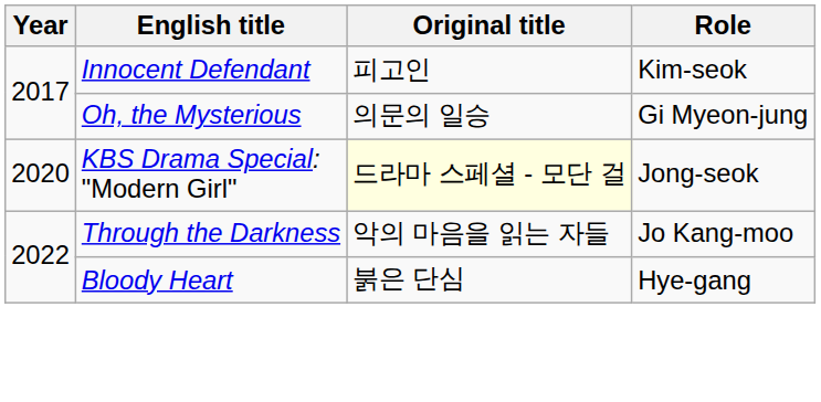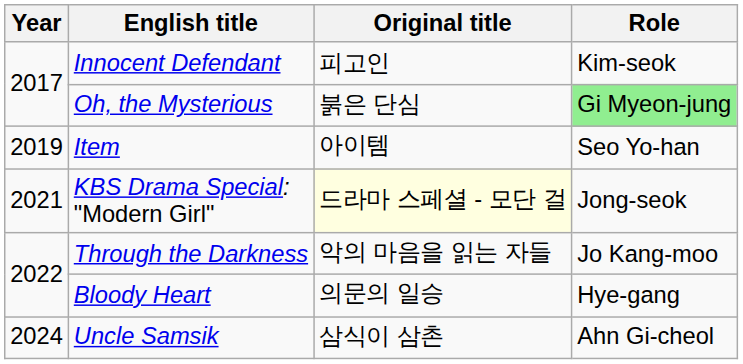Oh, the Mysterious | Original title: 의문의 일승 -> 붉은 단심
Oh, the Mysterious | Role: no background -> lightgreen background
+ row: 2019 | Item | 아이템 | Seo Yo-han
KBS Drama Special: "Modern Girl" | Year: 2020 -> 2021
Bloody Heart | Original title: 붉은 단심 -> 의문의 일승
+ row: 2024 | Uncle Samsik | 삼식이 삼촌 | Ahn Gi-cheol
